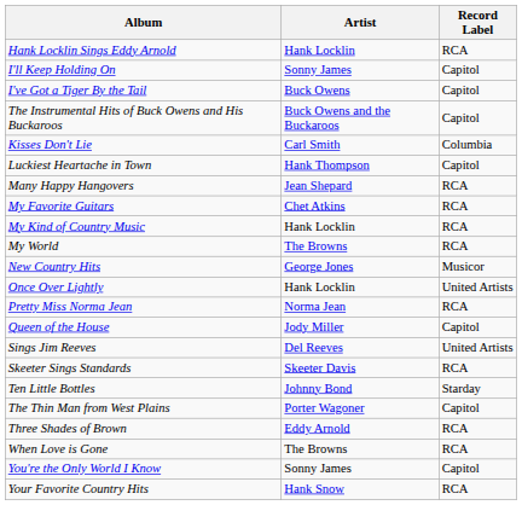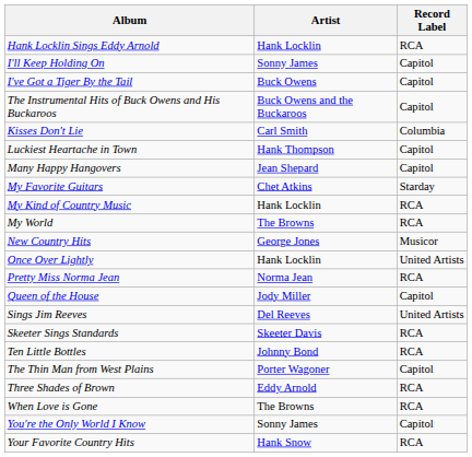Many Happy Hangovers | Record Label: RCA -> Capitol
My Favorite Guitars | Record Label: RCA -> Starday
Ten Little Bottles | Record Label: Starday -> RCA
